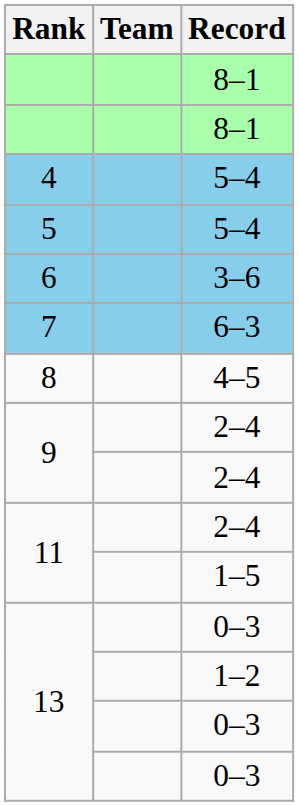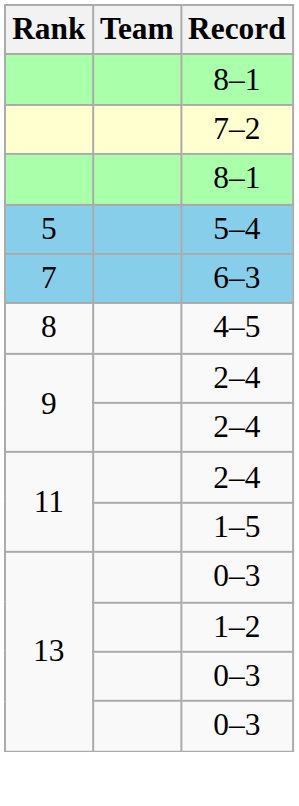+ row: 7–2
- row: 4 | 5–4
- row: 6 | 3–6
